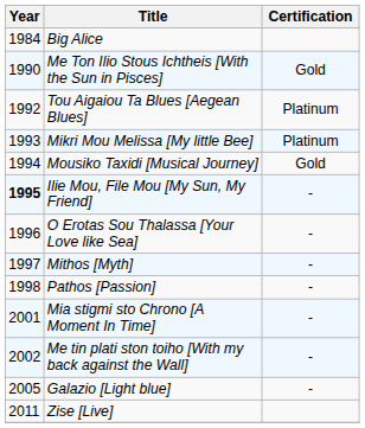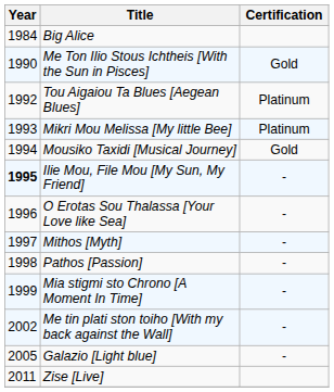Mia stigmi sto Chrono [A Moment In Time] | Year: 2001 -> 1999
